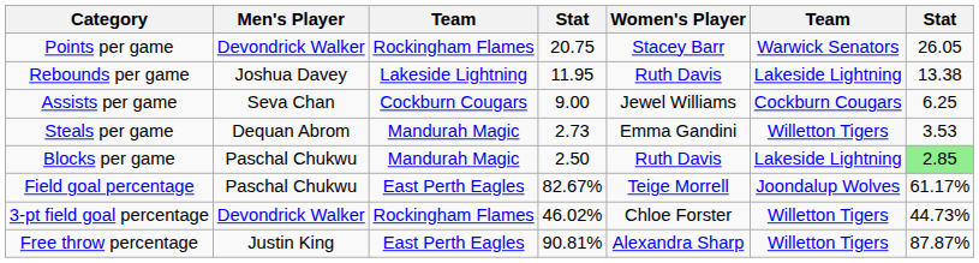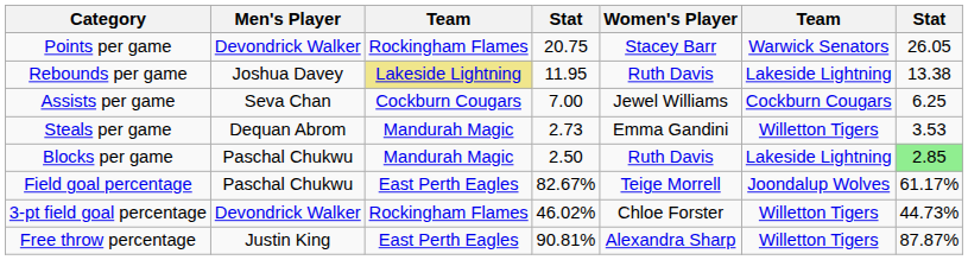Rebounds per game | column 3: no background -> khaki background
Assists per game | column 4: 9.00 -> 7.00
